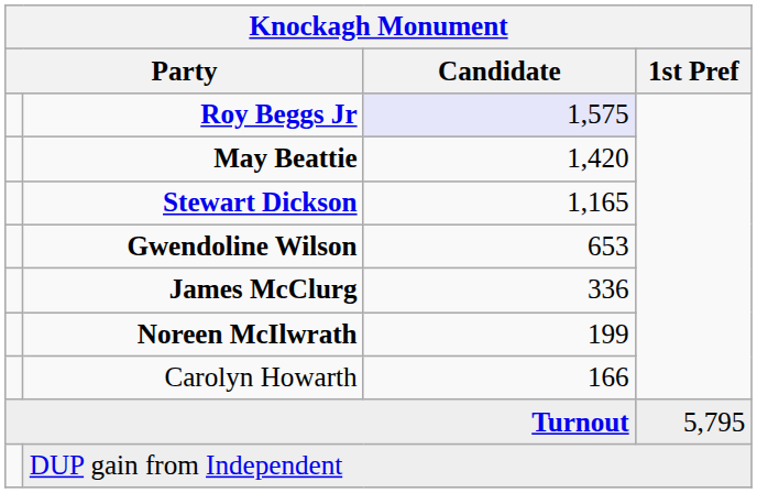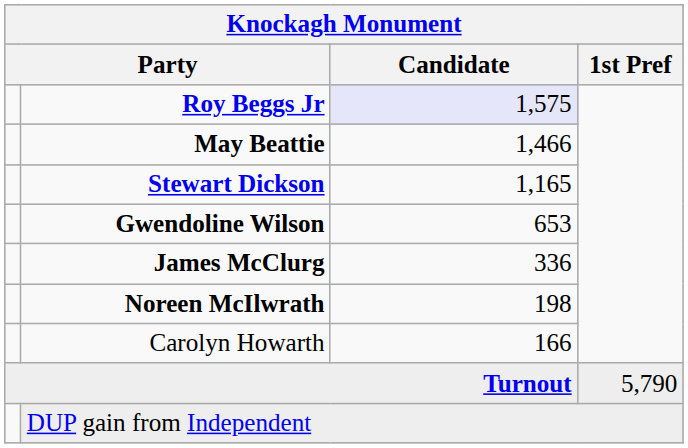May Beattie | Candidate: 1,420 -> 1,466
Noreen McIlwrath | Candidate: 199 -> 198
Turnout | 1st Pref: 5,795 -> 5,790
